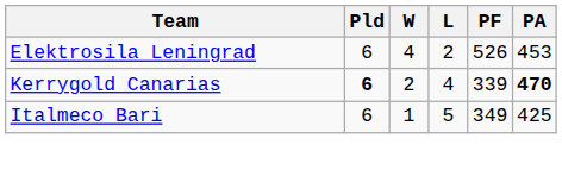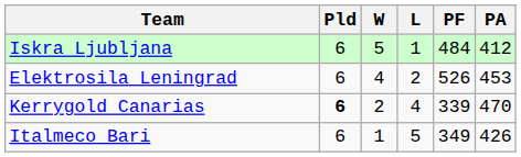+ row: Iskra Ljubljana | 6 | 5 | 1 | 484 | 412
Kerrygold Canarias | PA: bold -> normal
Italmeco Bari | PA: 425 -> 426
